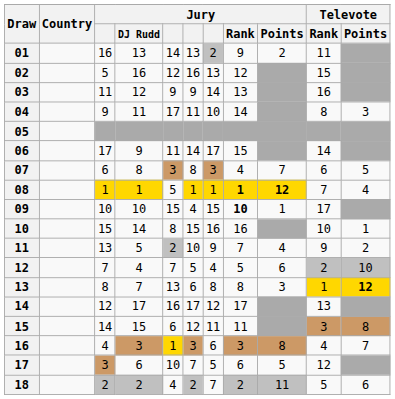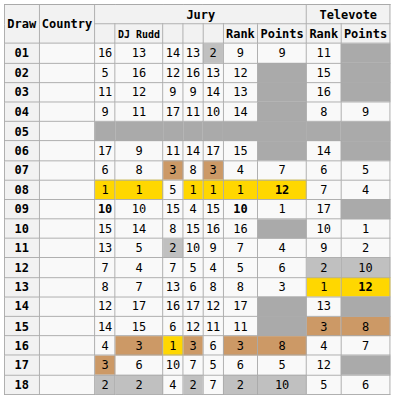01 | Jury / Points: 2 -> 9
04 | Televote / Points: 3 -> 9
08 | Jury / Rank: bold -> normal
09 | column 3: normal -> bold
18 | Jury / Points: 11 -> 10
